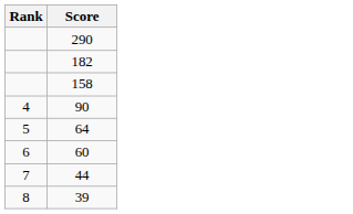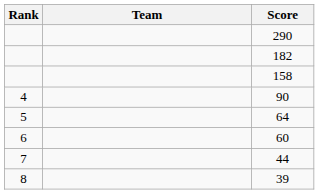+ column: Team
